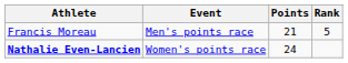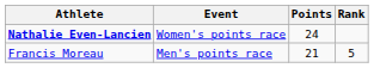rows swapped: Francis Moreau <-> Nathalie Even-Lancien
